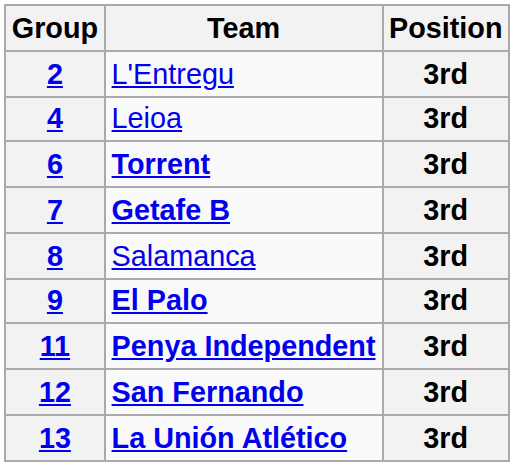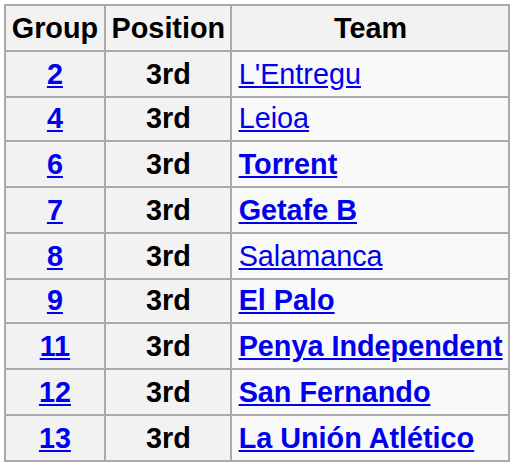columns swapped: Position <-> Team
